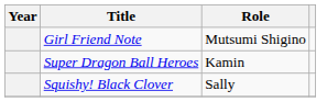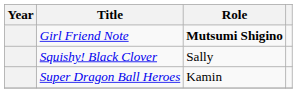Girl Friend Note | Role: normal -> bold
rows swapped: Super Dragon Ball Heroes <-> Squishy! Black Clover
